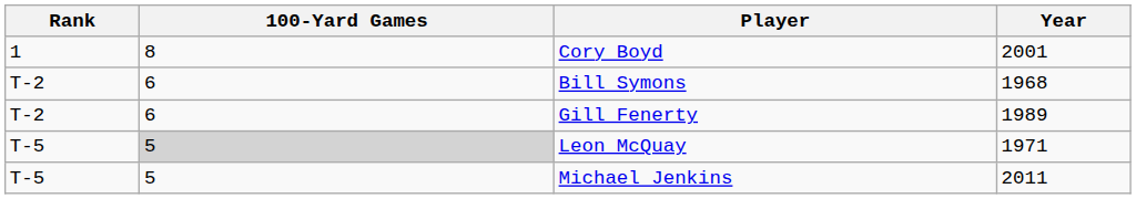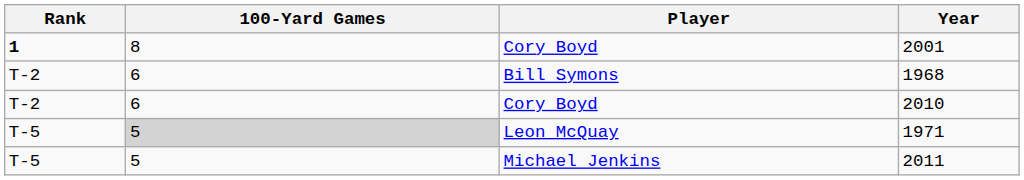2001 | Rank: normal -> bold
- row: T-2 | 6 | Gill Fenerty | 1989
+ row: T-2 | 6 | Cory Boyd | 2010
